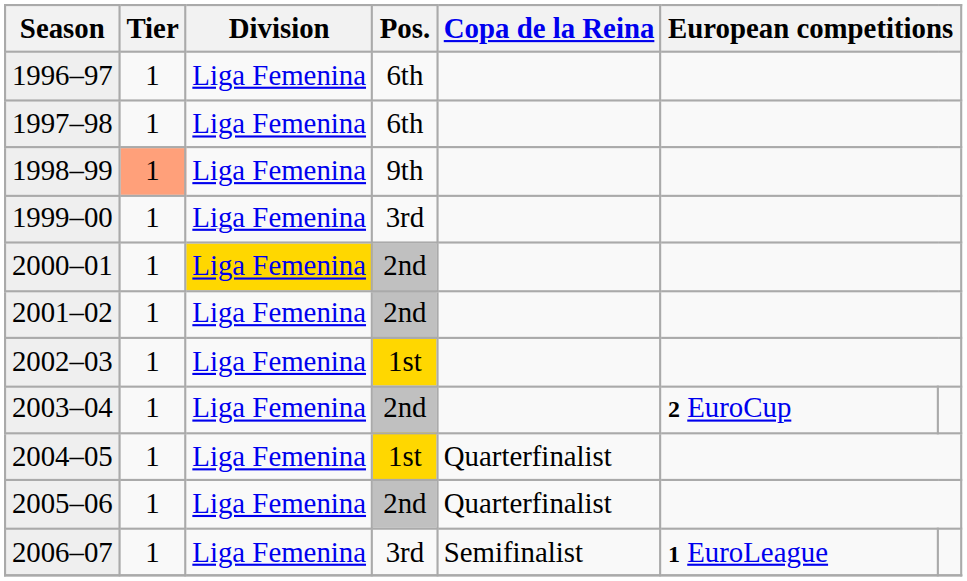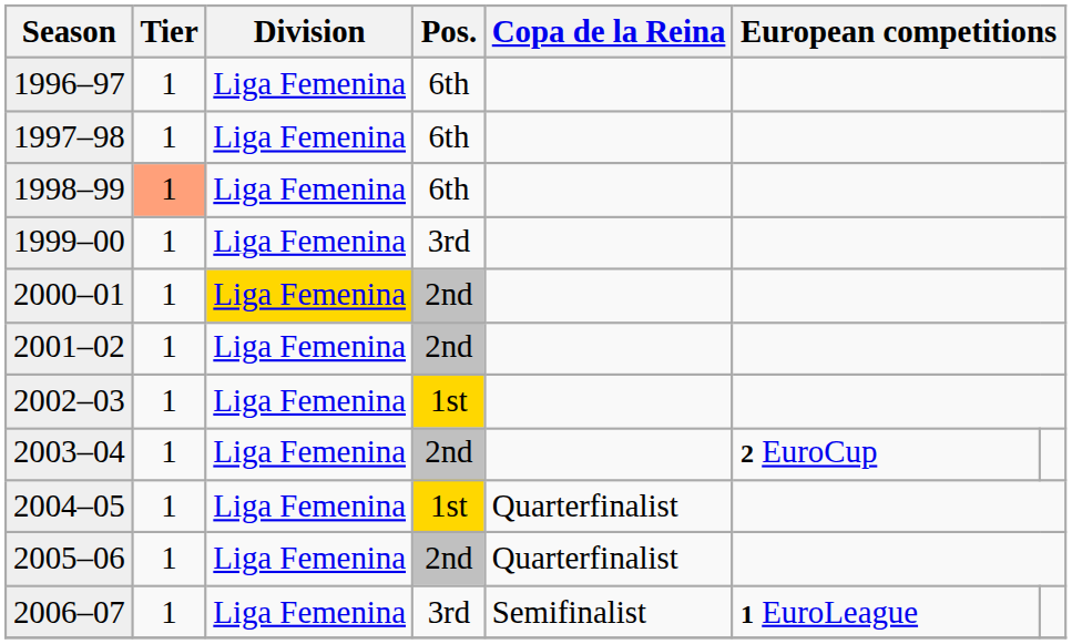1998–99 | Pos.: 9th -> 6th
